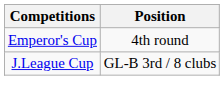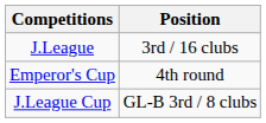+ row: J.League | 3rd / 16 clubs
